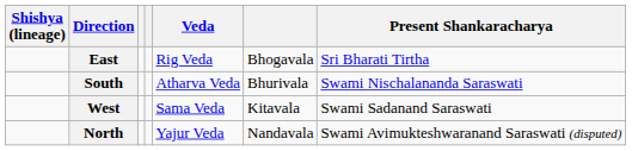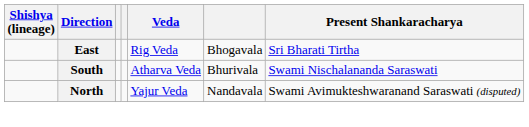- row: West | Sama Veda | Kitavala | Swami Sadanand Saraswati
